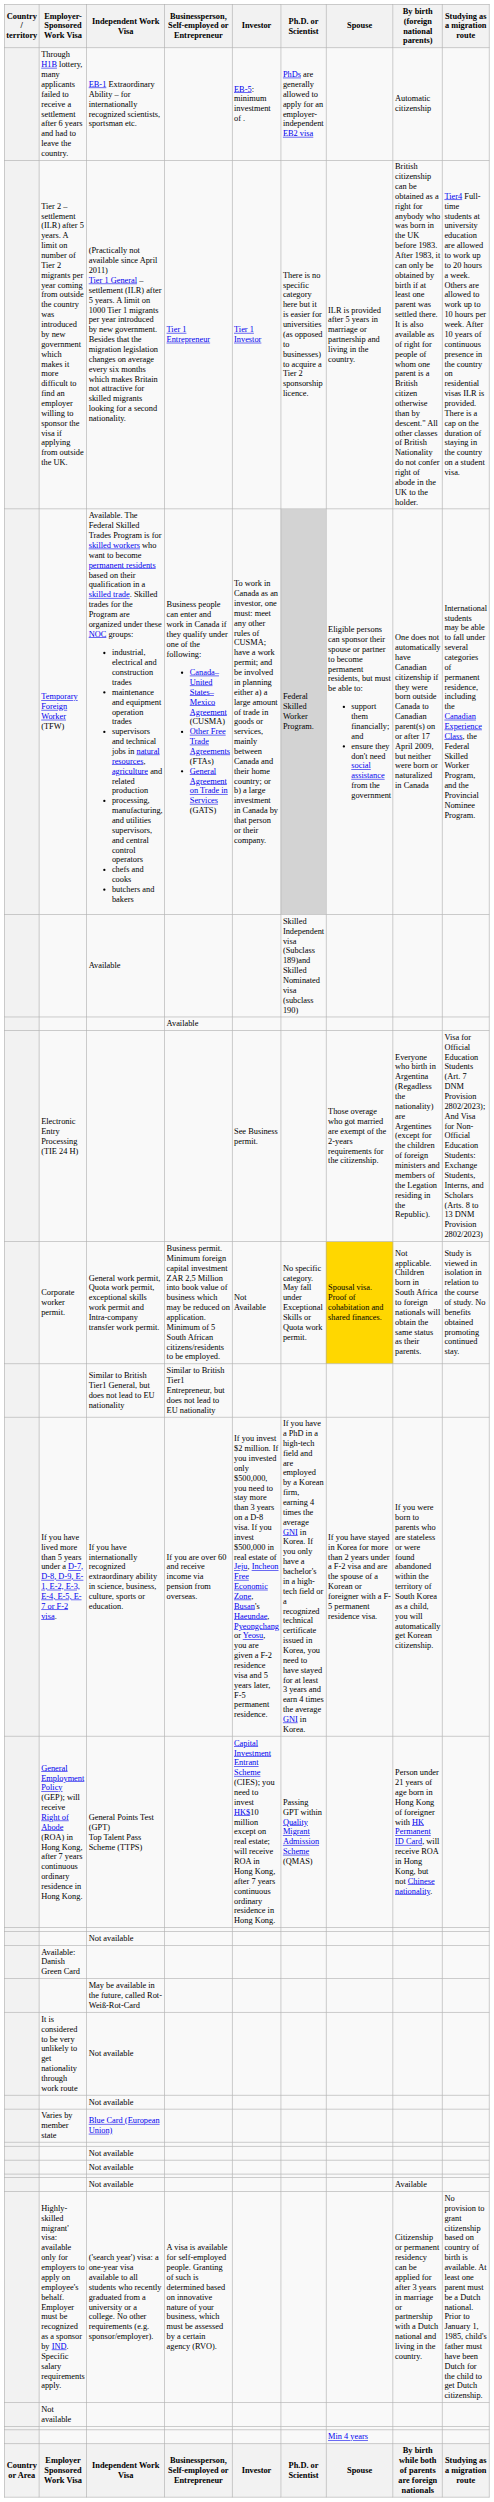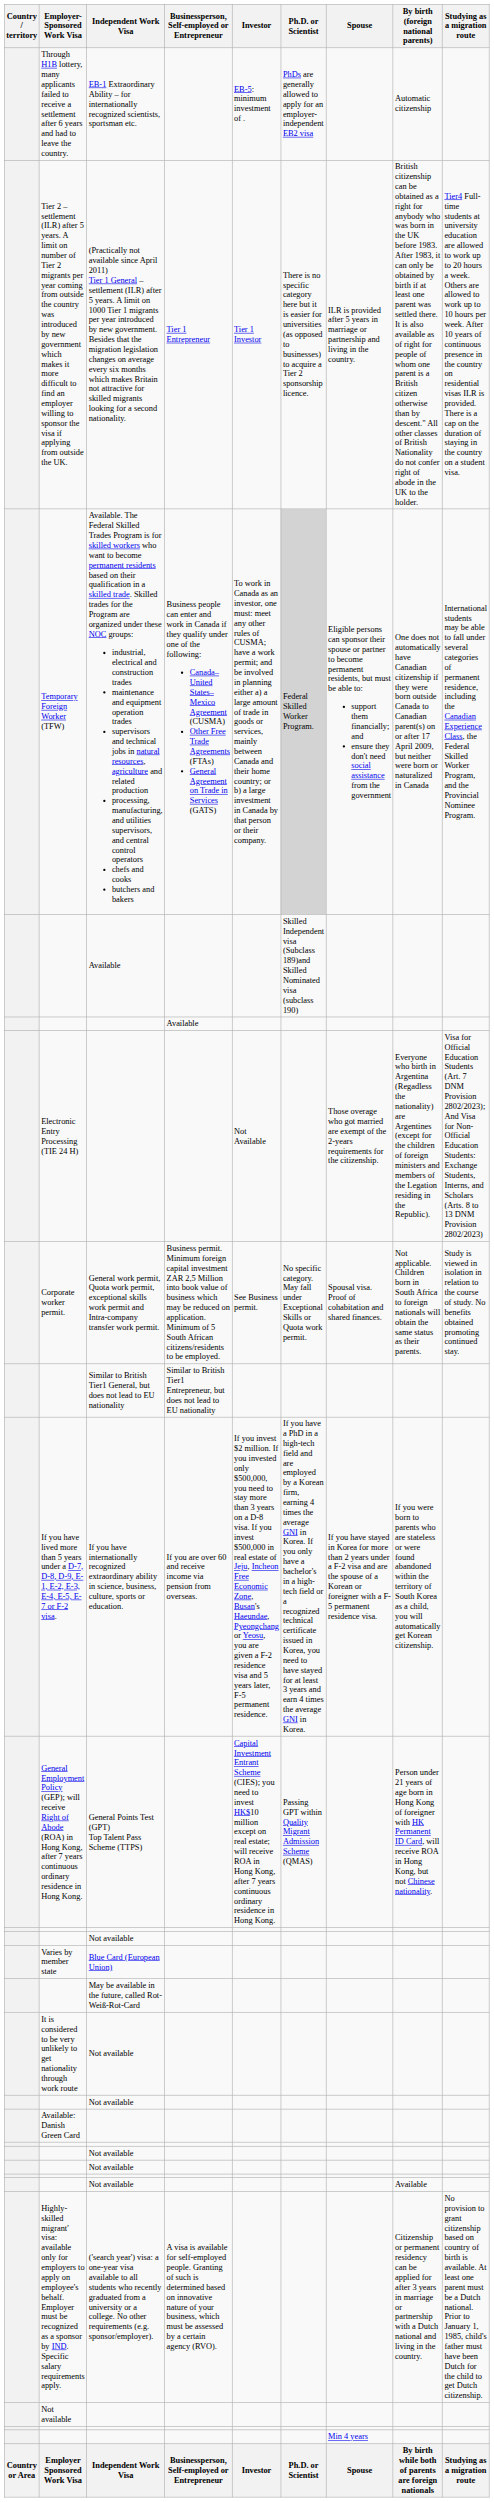Electronic Entry Processing (TIE 24 H) | Investor: See Business permit. -> Not Available
Corporate worker permit. | Investor: Not Available -> See Business permit.
Corporate worker permit. | Spouse: gold background -> no background
rows swapped: Varies by member state <-> Available: Danish Green Card
